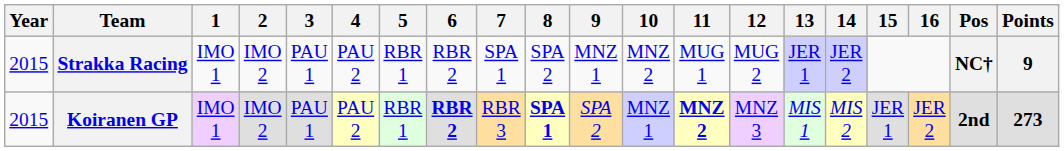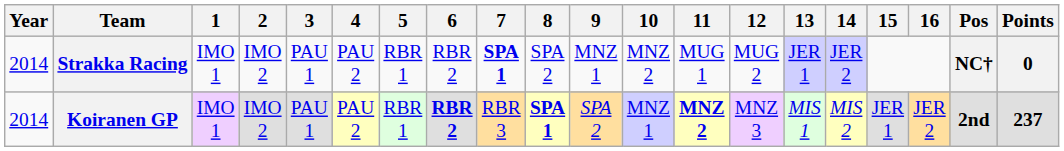Strakka Racing | Year: 2015 -> 2014
Strakka Racing | 7: normal -> bold
Strakka Racing | Points: 9 -> 0
Koiranen GP | Year: 2015 -> 2014
Koiranen GP | Points: 273 -> 237
